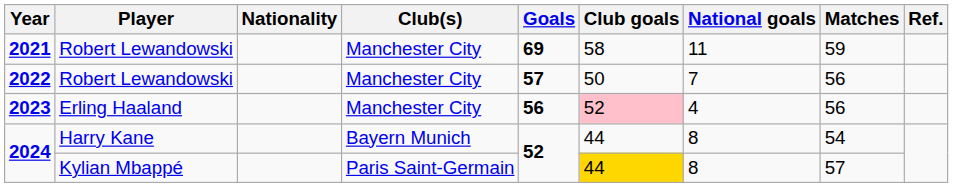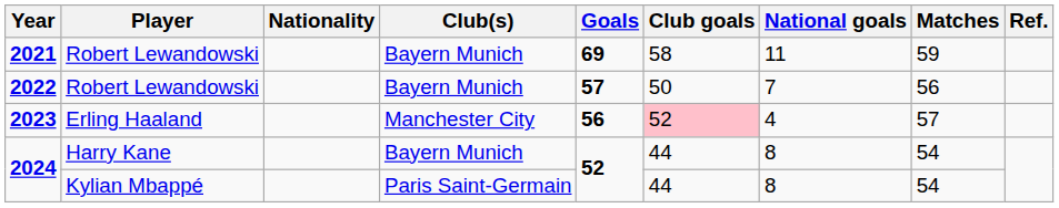2021 | Club(s): Manchester City -> Bayern Munich
2022 | Club(s): Manchester City -> Bayern Munich
2023 | Matches: 56 -> 57
2024 / Kylian Mbappé | Club goals: gold background -> no background
2024 / Kylian Mbappé | Matches: 57 -> 54
